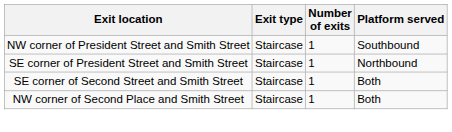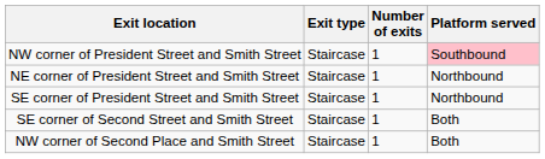NW corner of President Street and Smith Street | Platform served: no background -> pink background
+ row: NE corner of President Street and Smith Street | Staircase | 1 | Northbound
